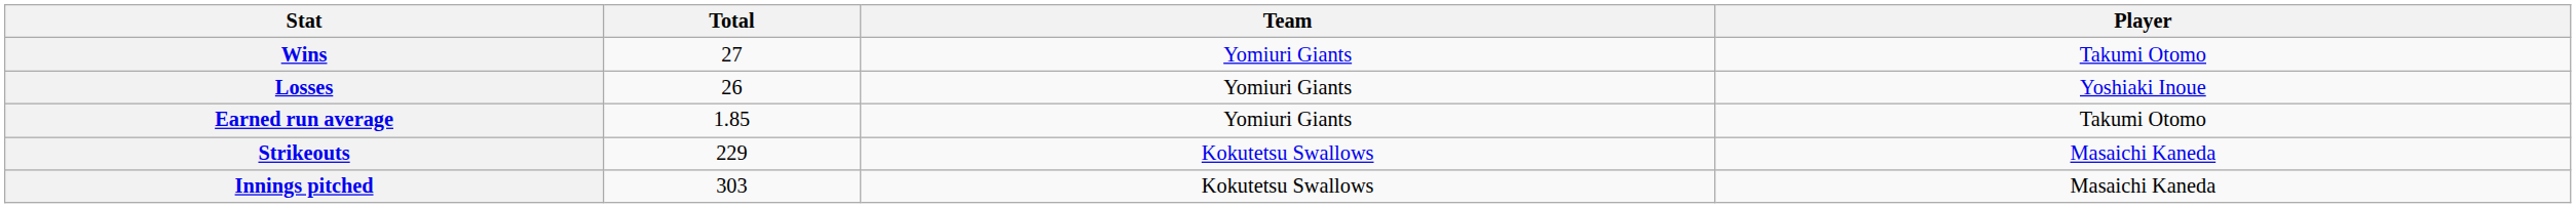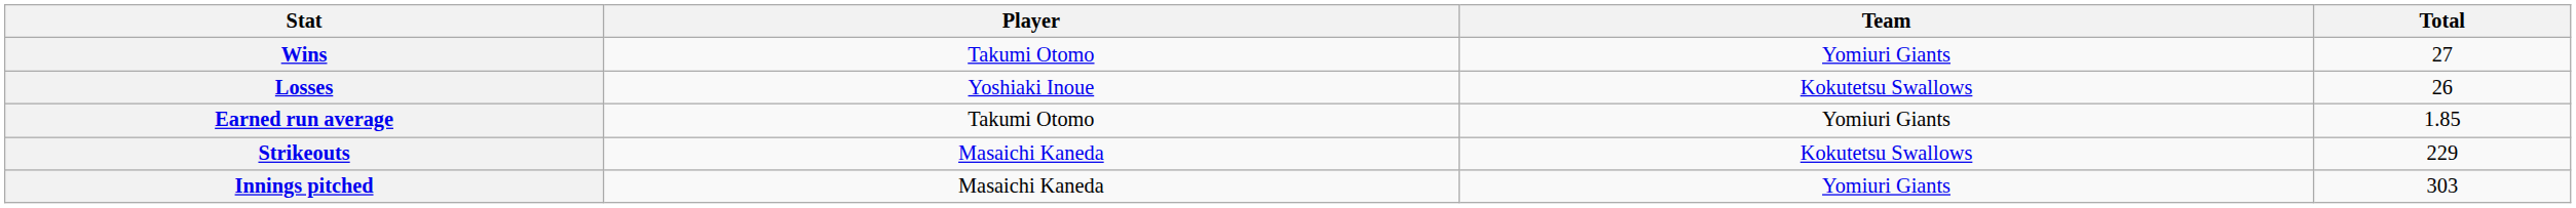columns swapped: Player <-> Total
Losses | Team: Yomiuri Giants -> Kokutetsu Swallows
Innings pitched | Team: Kokutetsu Swallows -> Yomiuri Giants
